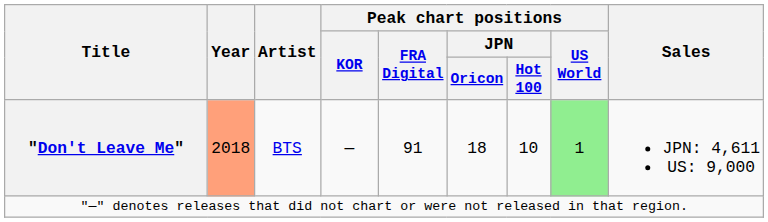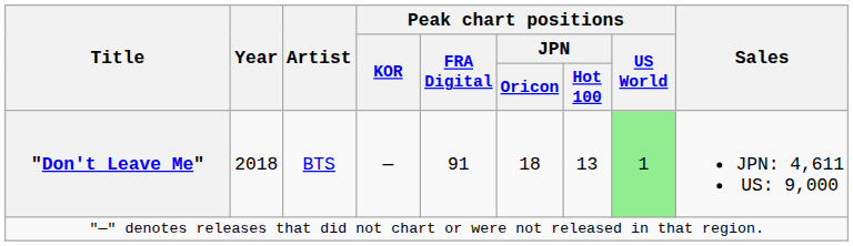"Don't Leave Me" | Year: lightsalmon background -> no background
"Don't Leave Me" | Peak chart positions / JPN / Hot 100: 10 -> 13
